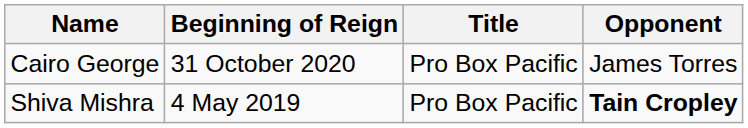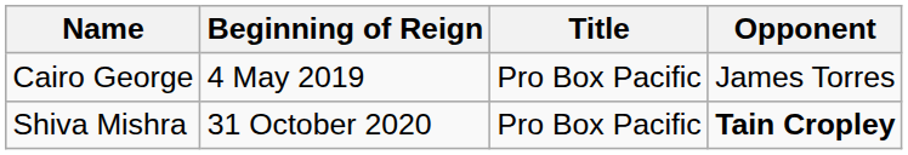Cairo George | Beginning of Reign: 31 October 2020 -> 4 May 2019
Shiva Mishra | Beginning of Reign: 4 May 2019 -> 31 October 2020
